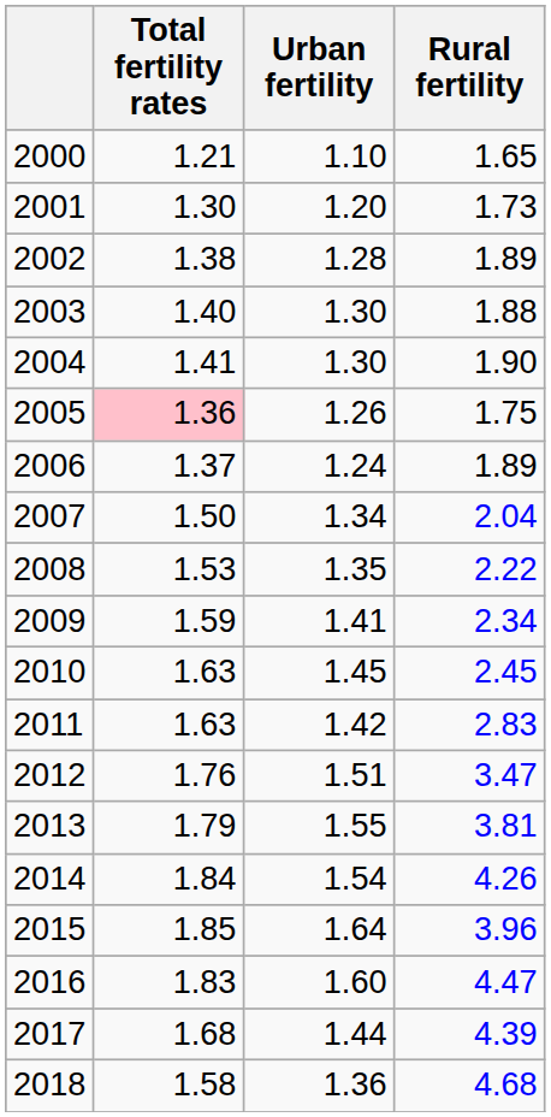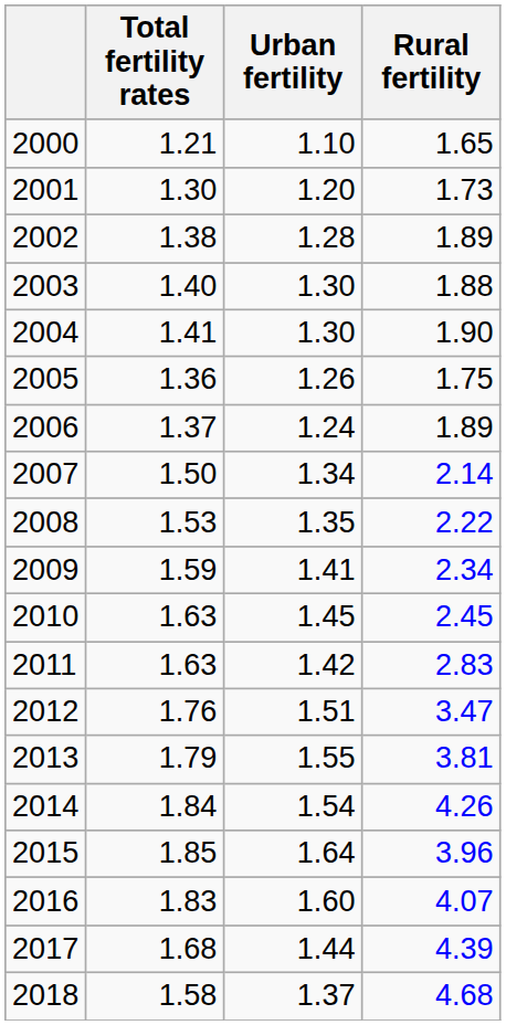2005 | Total fertility rates: pink background -> no background
2007 | Rural fertility: 2.04 -> 2.14
2016 | Rural fertility: 4.47 -> 4.07
2018 | Urban fertility: 1.36 -> 1.37
